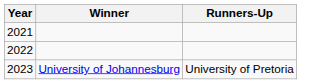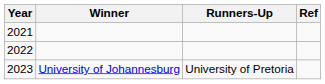+ column: Ref
